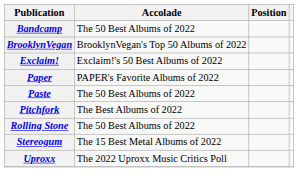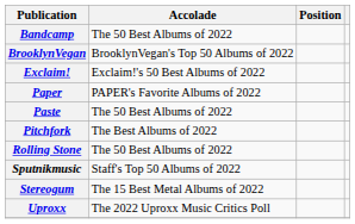+ row: Sputnikmusic | Staff's Top 50 Albums of 2022
